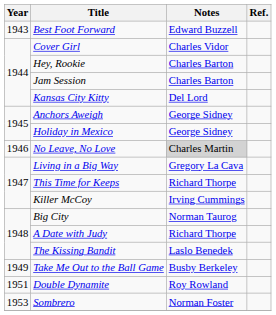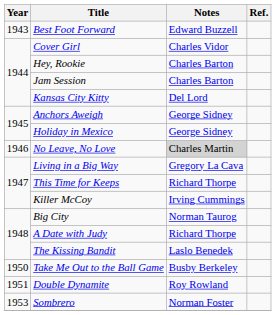Take Me Out to the Ball Game | Year: 1949 -> 1950
